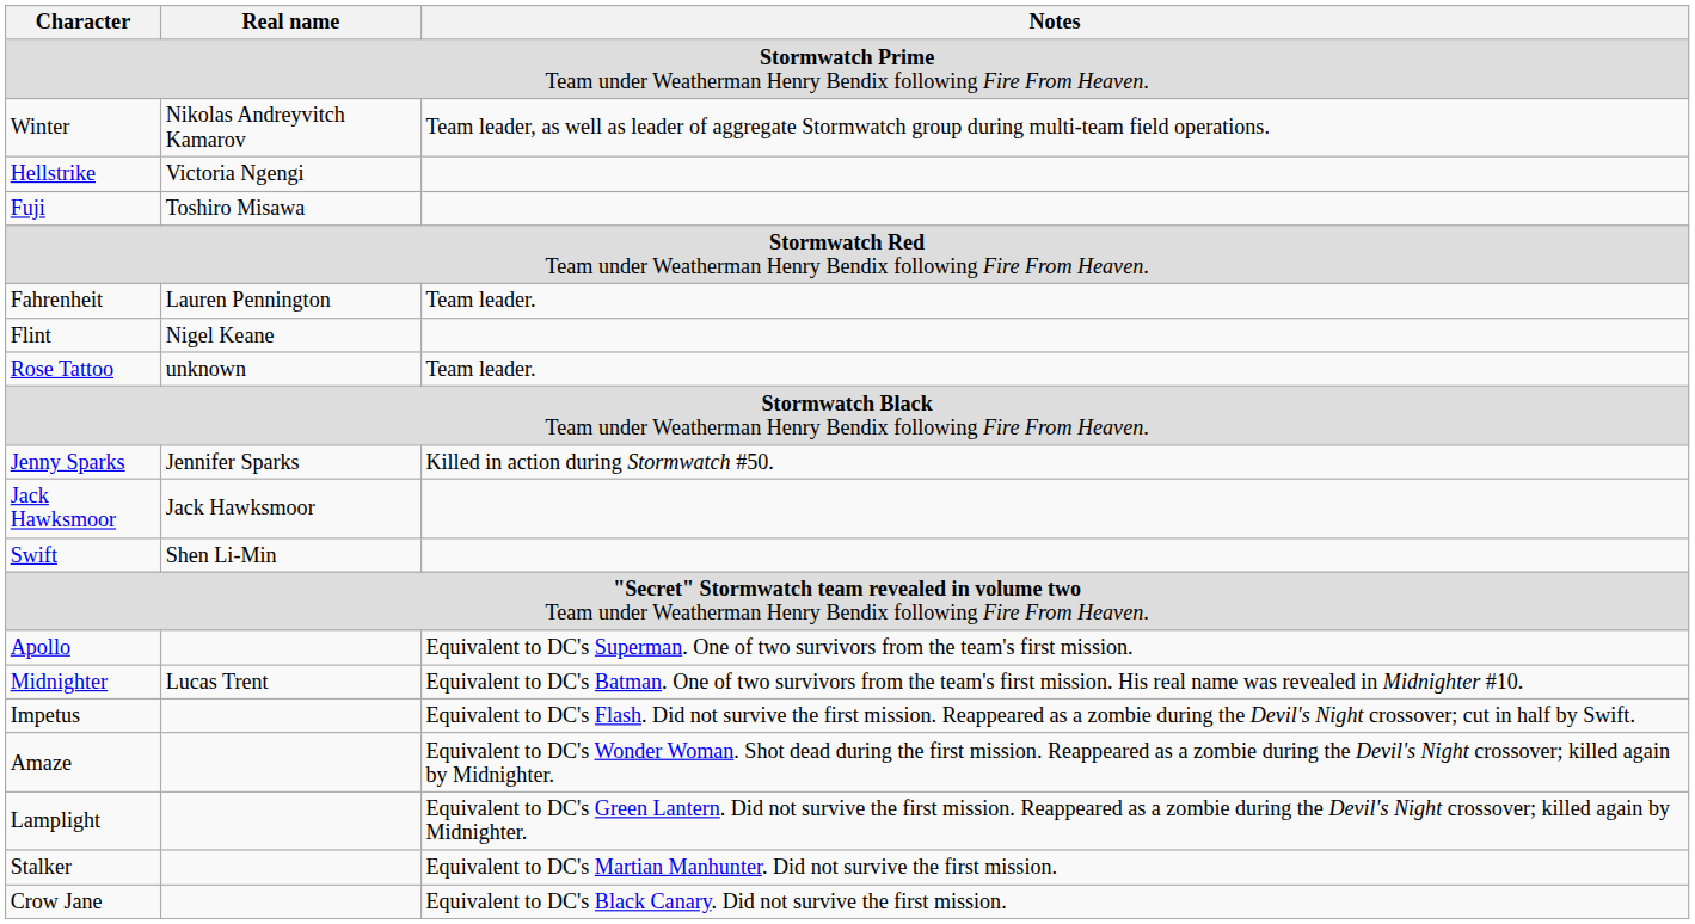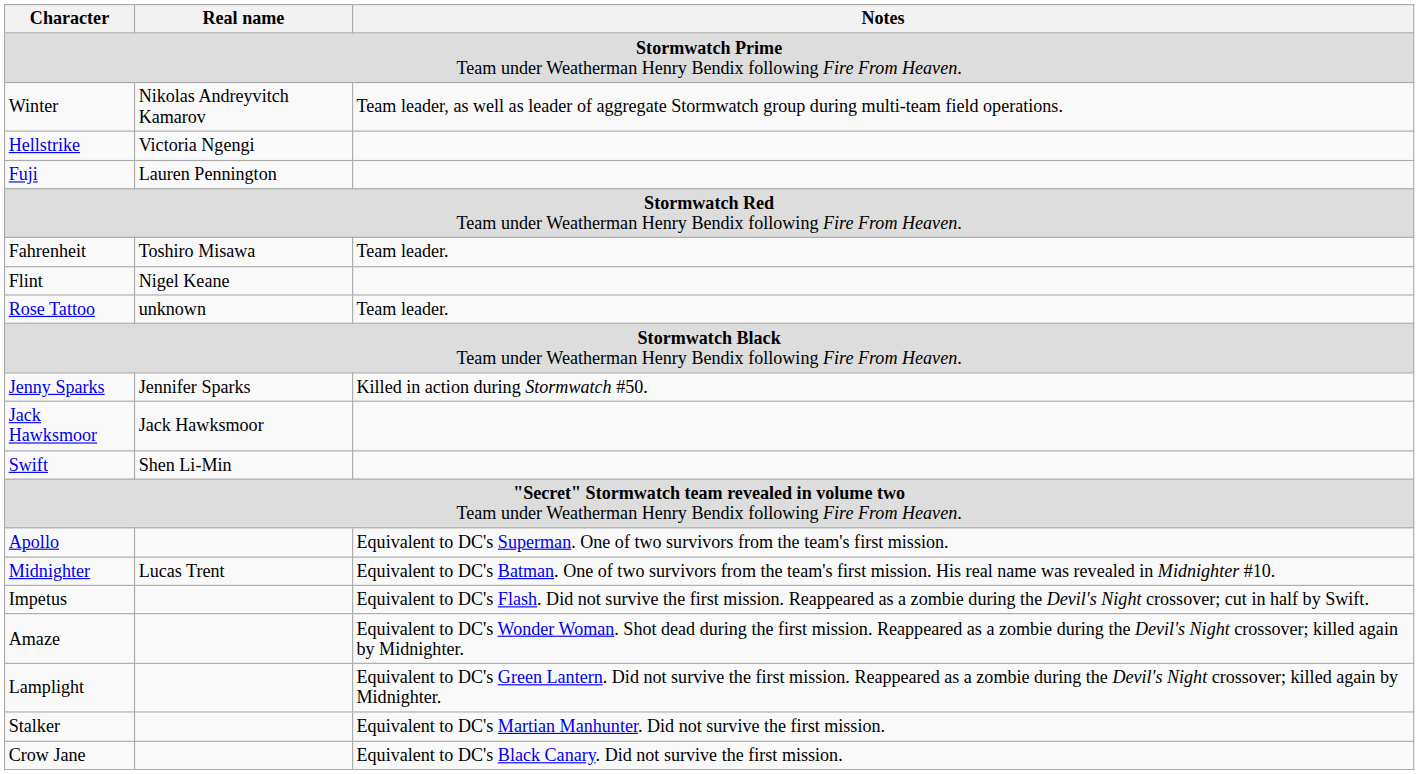Fuji | Real name: Toshiro Misawa -> Lauren Pennington
Fahrenheit | Real name: Lauren Pennington -> Toshiro Misawa
